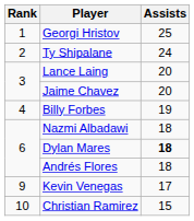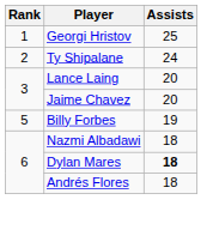Billy Forbes | Rank: 4 -> 5
- row: 9 | Kevin Venegas | 17
- row: 10 | Christian Ramirez | 15
